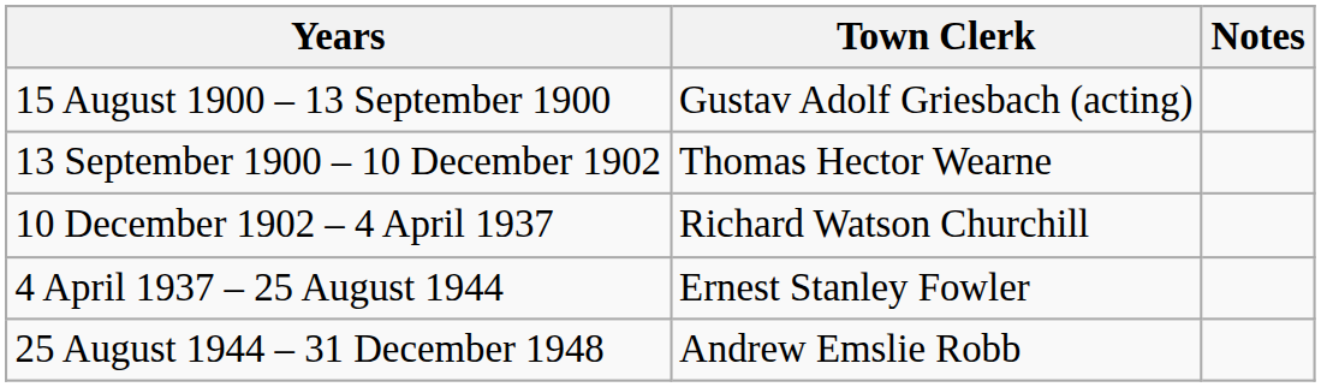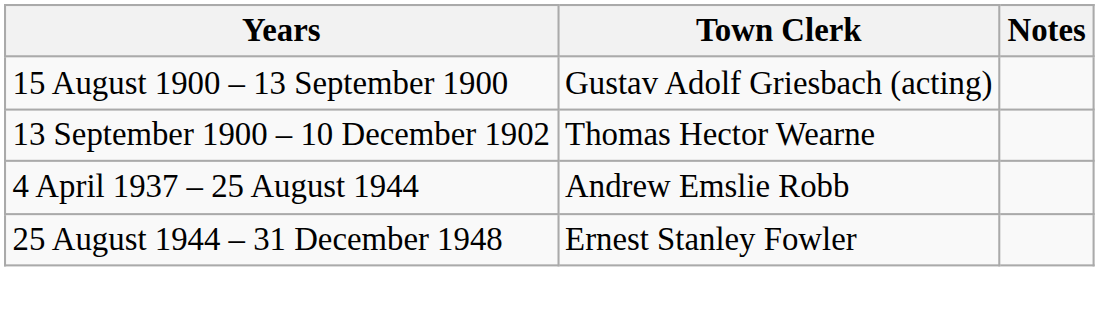- row: 10 December 1902 – 4 April 1937 | Richard Watson Churchill
4 April 1937 – 25 August 1944 | Town Clerk: Ernest Stanley Fowler -> Andrew Emslie Robb
25 August 1944 – 31 December 1948 | Town Clerk: Andrew Emslie Robb -> Ernest Stanley Fowler
